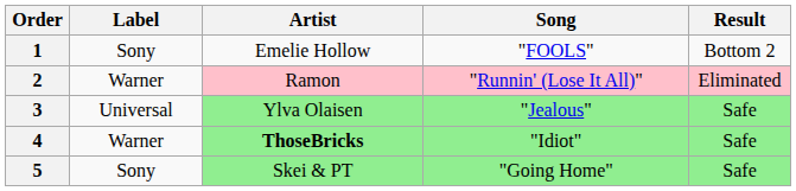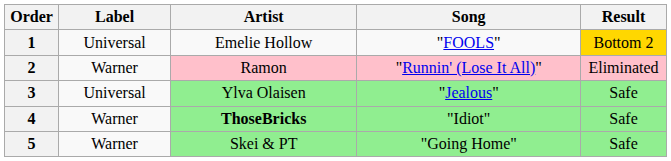1 | Label: Sony -> Universal
1 | Result: no background -> gold background
5 | Label: Sony -> Warner
